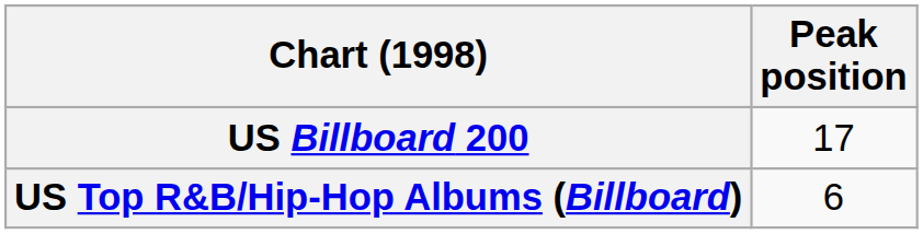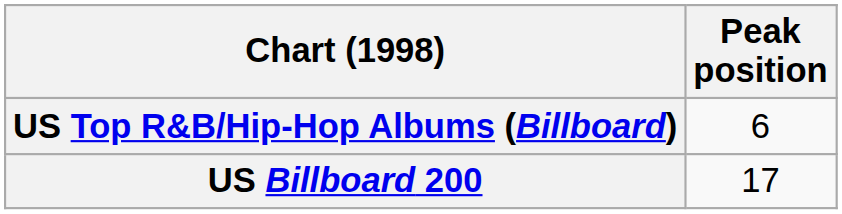rows swapped: US Billboard 200 <-> US Top R&B/Hip-Hop Albums (Billboard)
